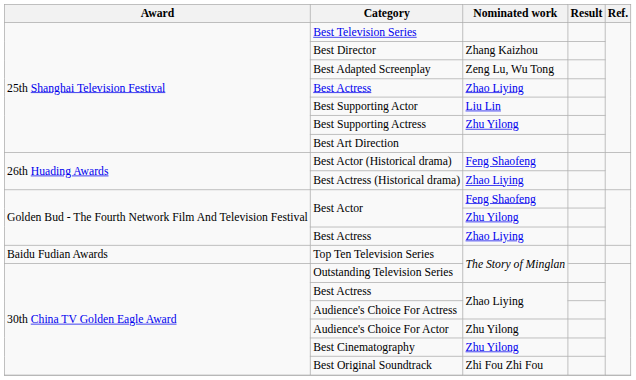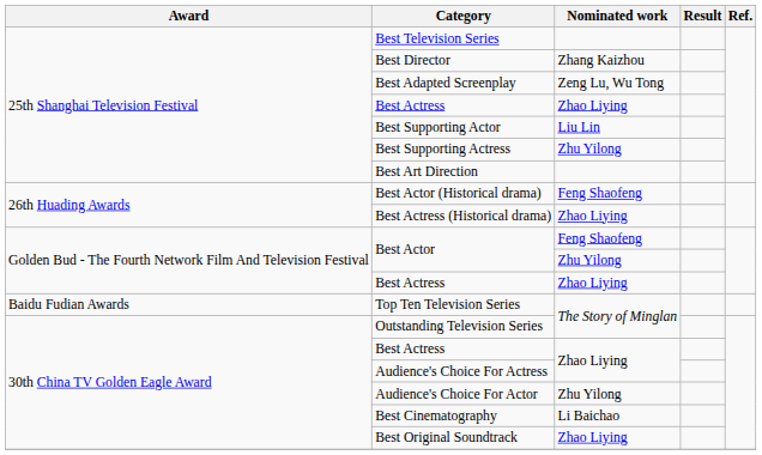Best Cinematography | Nominated work: Zhu Yilong -> Li Baichao
Best Original Soundtrack | Nominated work: Zhi Fou Zhi Fou -> Zhao Liying
